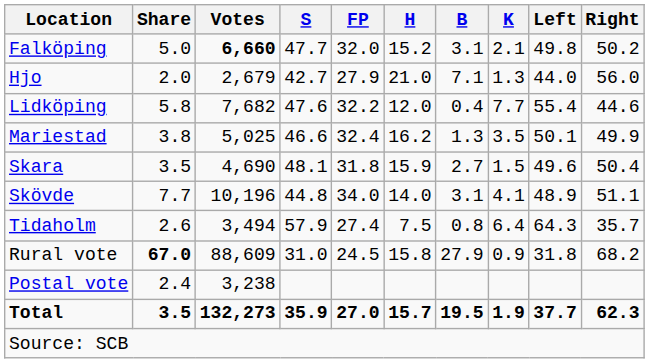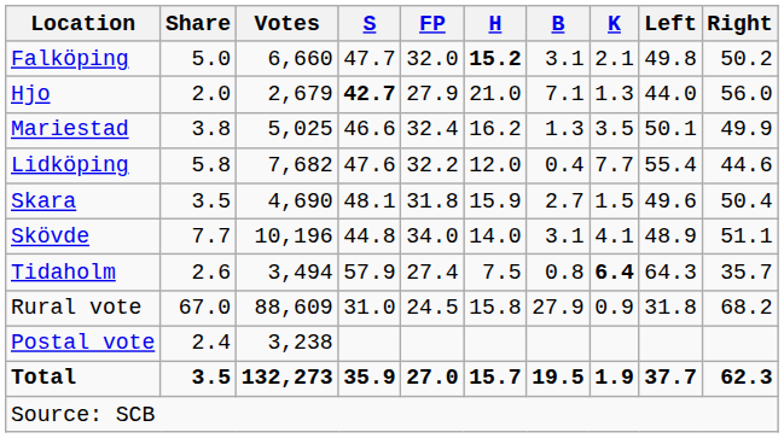Falköping | Votes: bold -> normal
Falköping | H: normal -> bold
Hjo | S: normal -> bold
rows swapped: Lidköping <-> Mariestad
Tidaholm | K: normal -> bold
Rural vote | Share: bold -> normal
